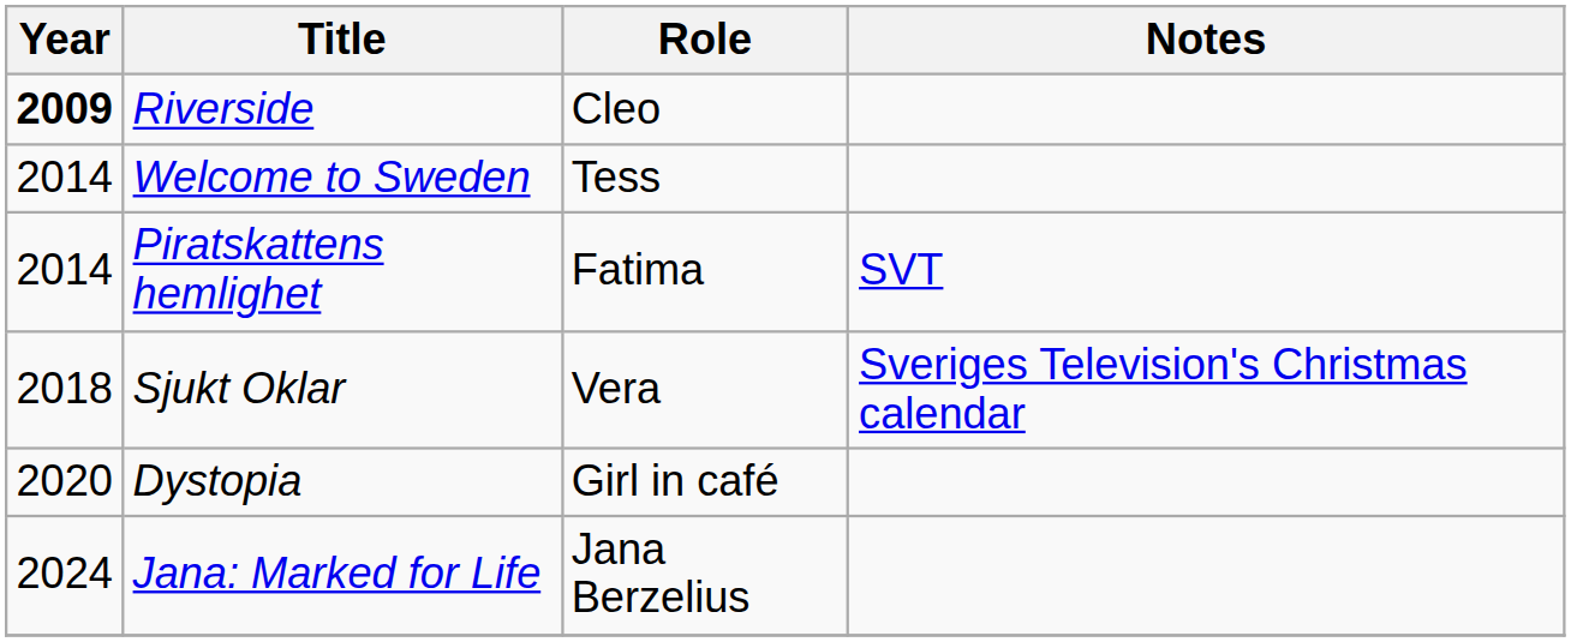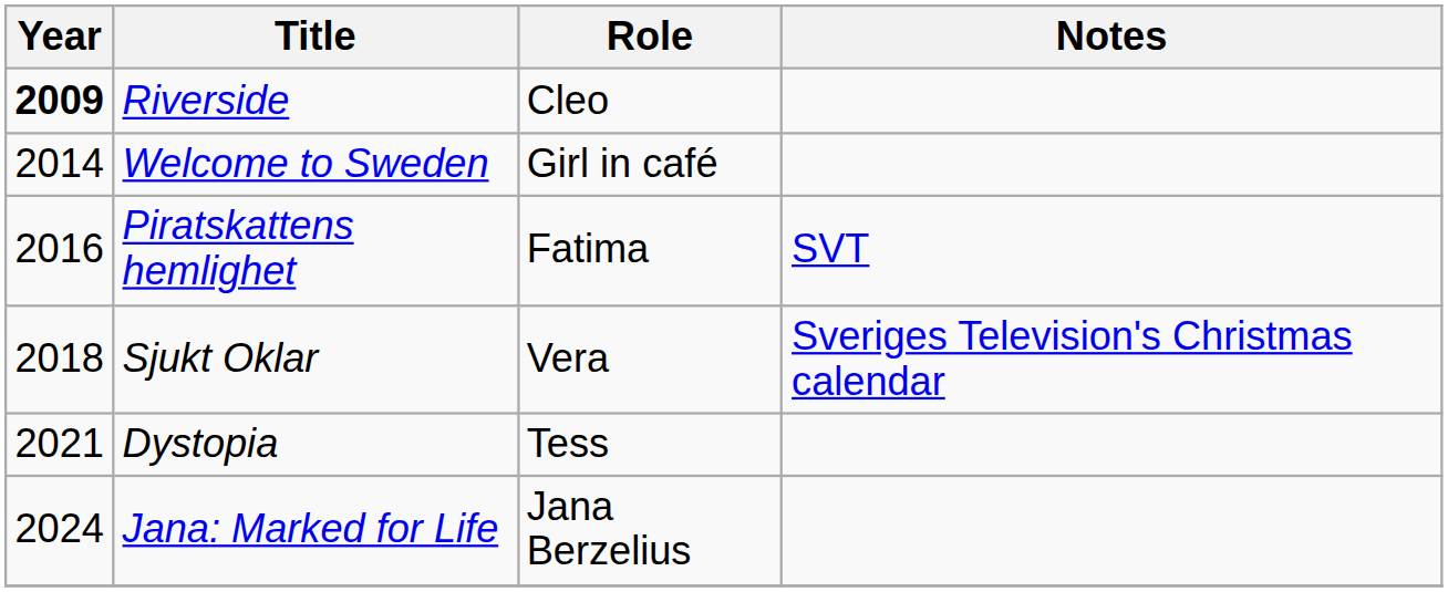Welcome to Sweden | Role: Tess -> Girl in café
Piratskattens hemlighet | Year: 2014 -> 2016
Dystopia | Year: 2020 -> 2021
Dystopia | Role: Girl in café -> Tess
